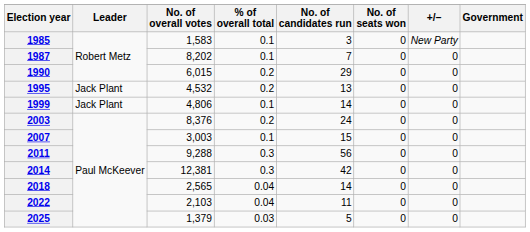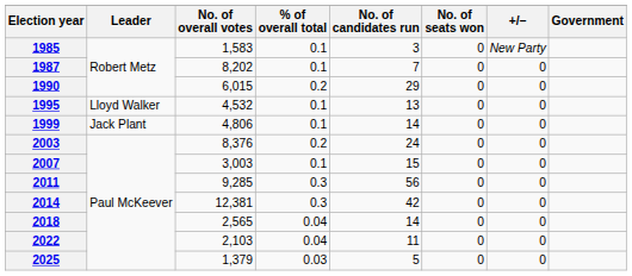1995 | Leader: Jack Plant -> Lloyd Walker
1995 | % of overall total: 0.2 -> 0.1
2011 | No. of overall votes: 9,288 -> 9,285
